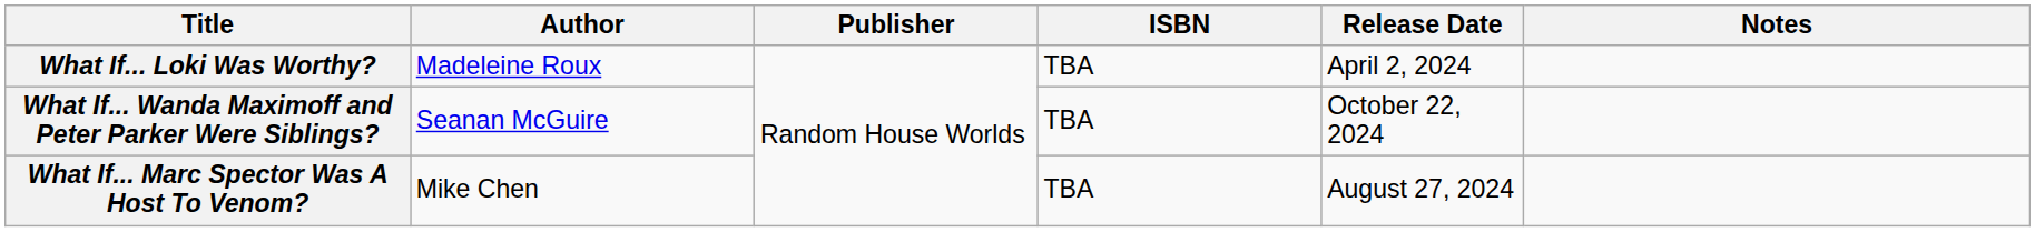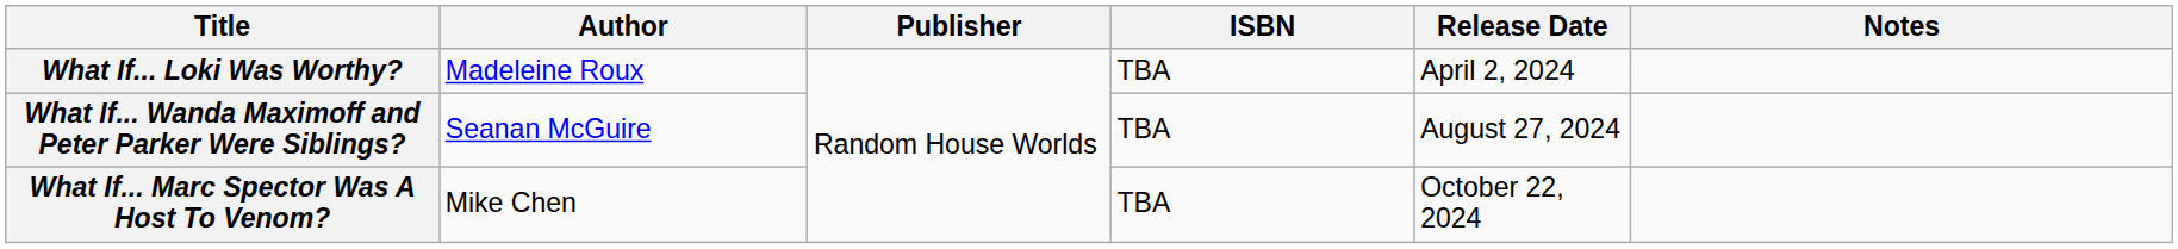What If... Wanda Maximoff and Peter Parker Were Siblings? | Release Date: October 22, 2024 -> August 27, 2024
What If... Marc Spector Was A Host To Venom? | Release Date: August 27, 2024 -> October 22, 2024
